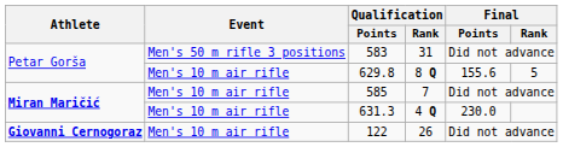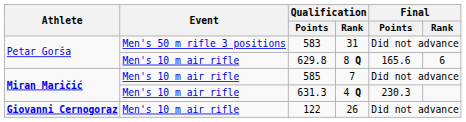629.8 | Final / Points: 155.6 -> 165.6
629.8 | Final / Rank: 5 -> 6
631.3 | Final / Points: 230.0 -> 230.3
